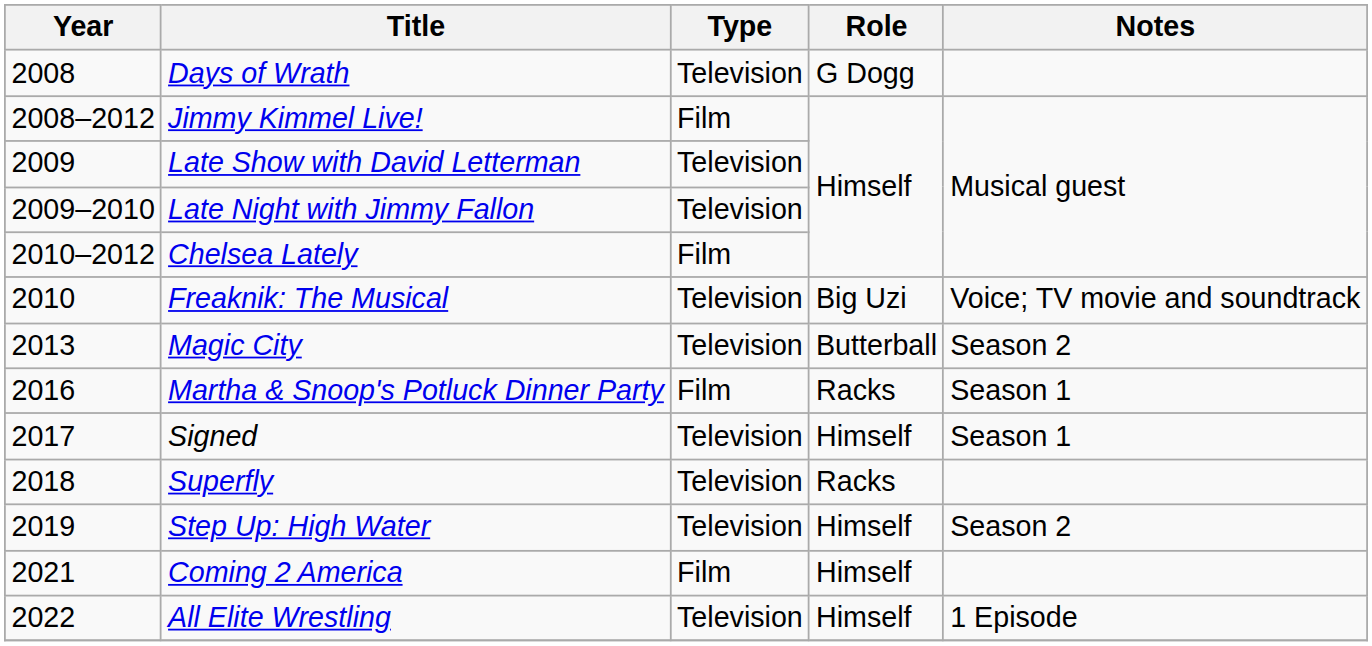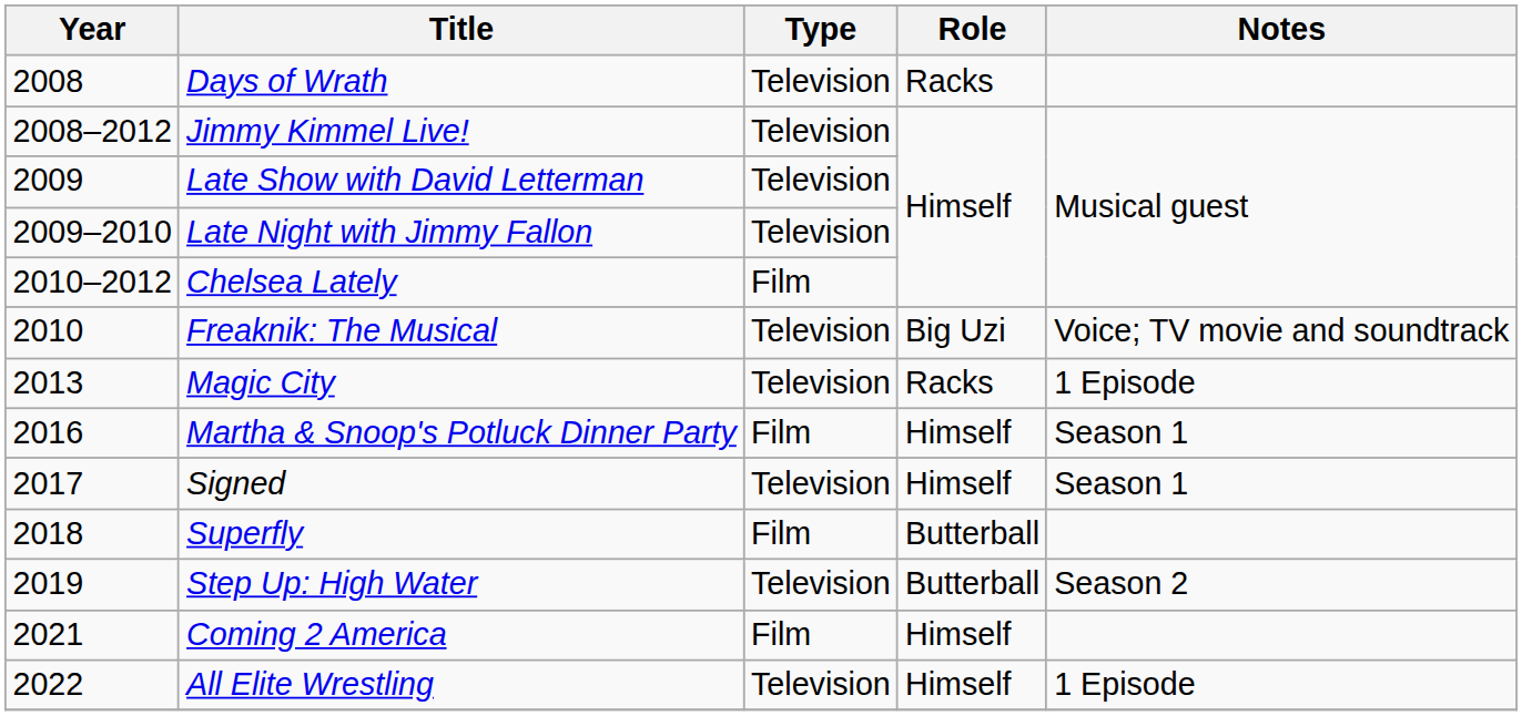Days of Wrath | Role: G Dogg -> Racks
Jimmy Kimmel Live! | Type: Film -> Television
Magic City | Role: Butterball -> Racks
Magic City | Notes: Season 2 -> 1 Episode
Martha & Snoop's Potluck Dinner Party | Role: Racks -> Himself
Superfly | Type: Television -> Film
Superfly | Role: Racks -> Butterball
Step Up: High Water | Role: Himself -> Butterball
